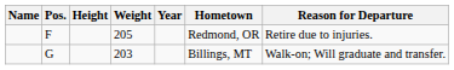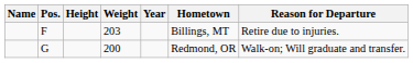F | Weight: 205 -> 203
F | Hometown: Redmond, OR -> Billings, MT
G | Weight: 203 -> 200
G | Hometown: Billings, MT -> Redmond, OR
